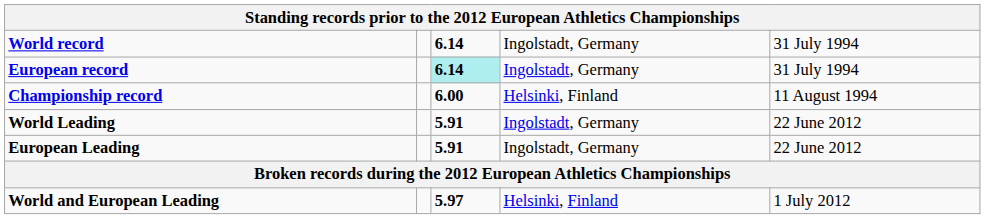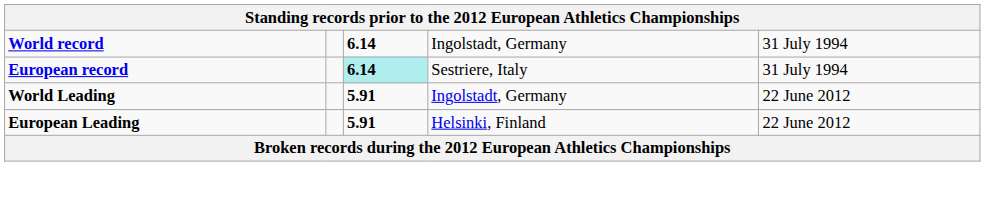European record | column 4: Ingolstadt, Germany -> Sestriere, Italy
- row: Championship record | 6.00 | Helsinki, Finland | 11 August 1994
European Leading | column 4: Ingolstadt, Germany -> Helsinki, Finland
- row: World and European Leading | 5.97 | Helsinki, Finland | 1 July 2012
